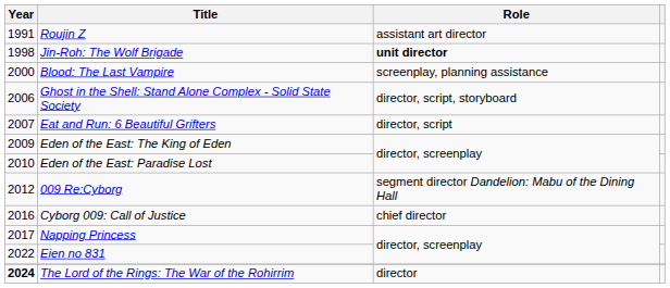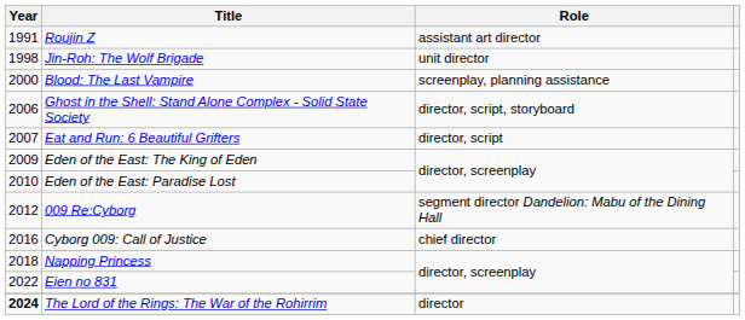Jin-Roh: The Wolf Brigade | Role: bold -> normal
Napping Princess | Year: 2017 -> 2018
